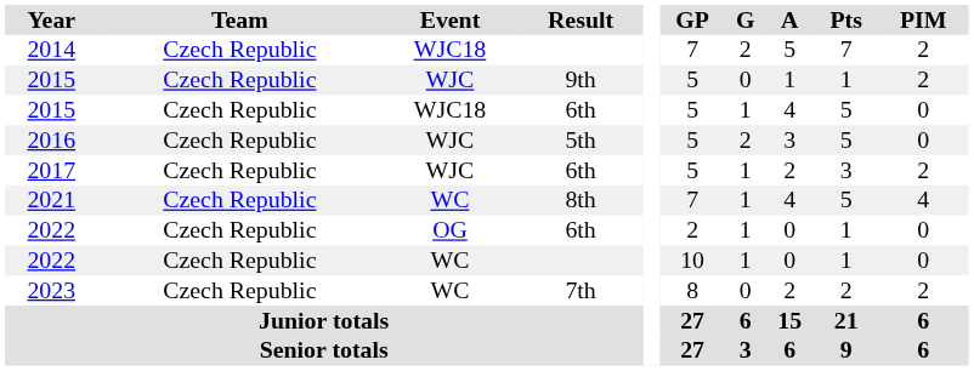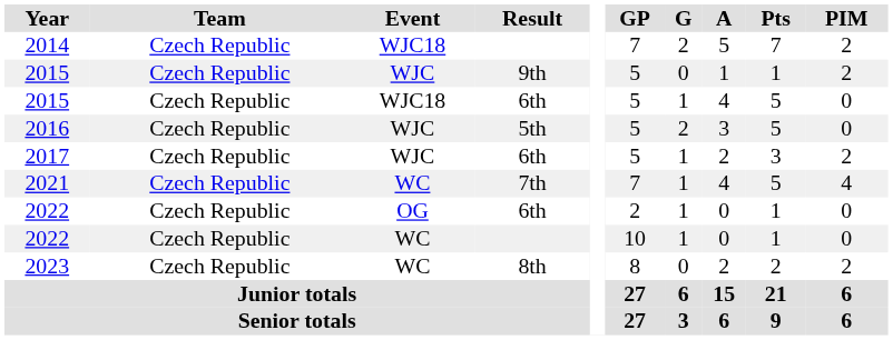2021 | Result: 8th -> 7th
2023 | Result: 7th -> 8th
